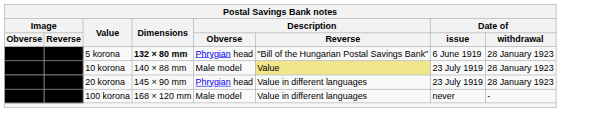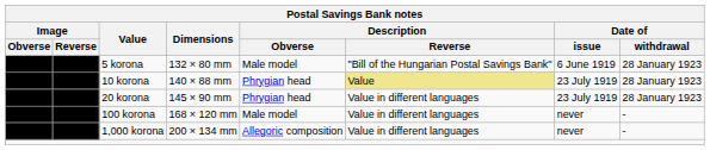5 korona | Dimensions: bold -> normal
5 korona | Description / Obverse: Phrygian head -> Male model
10 korona | Description / Obverse: Male model -> Phrygian head
+ row: 1,000 korona | 200 × 134 mm | Allegoric composition | Value in different languages | never | -
